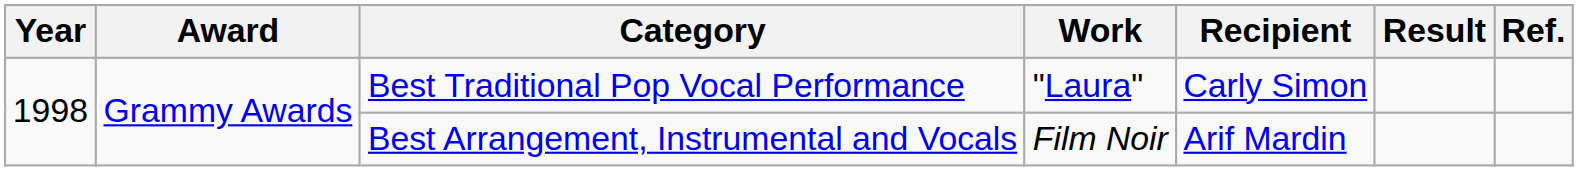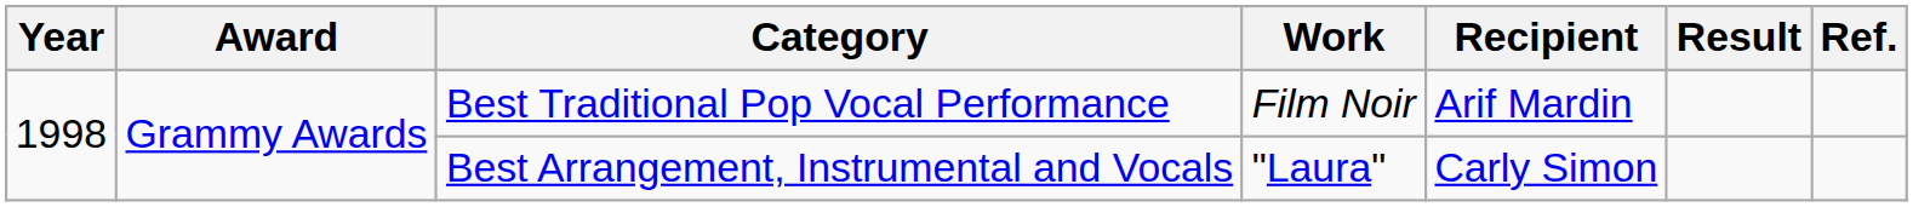Best Traditional Pop Vocal Performance | Work: "Laura" -> Film Noir
Best Traditional Pop Vocal Performance | Recipient: Carly Simon -> Arif Mardin
Best Arrangement, Instrumental and Vocals | Work: Film Noir -> "Laura"
Best Arrangement, Instrumental and Vocals | Recipient: Arif Mardin -> Carly Simon
